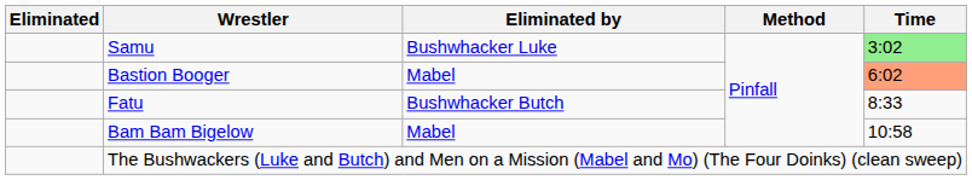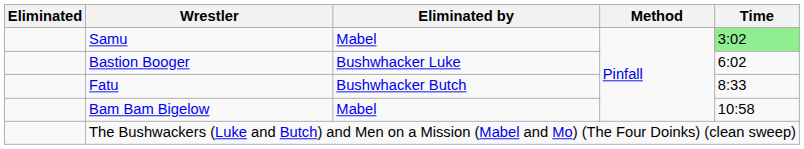Samu | Eliminated by: Bushwhacker Luke -> Mabel
Bastion Booger | Eliminated by: Mabel -> Bushwhacker Luke
Bastion Booger | Time: lightsalmon background -> no background
